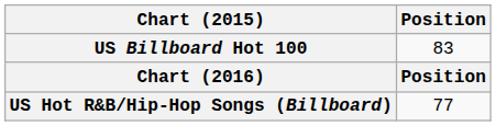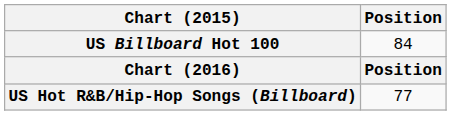US Billboard Hot 100 | Position: 83 -> 84
